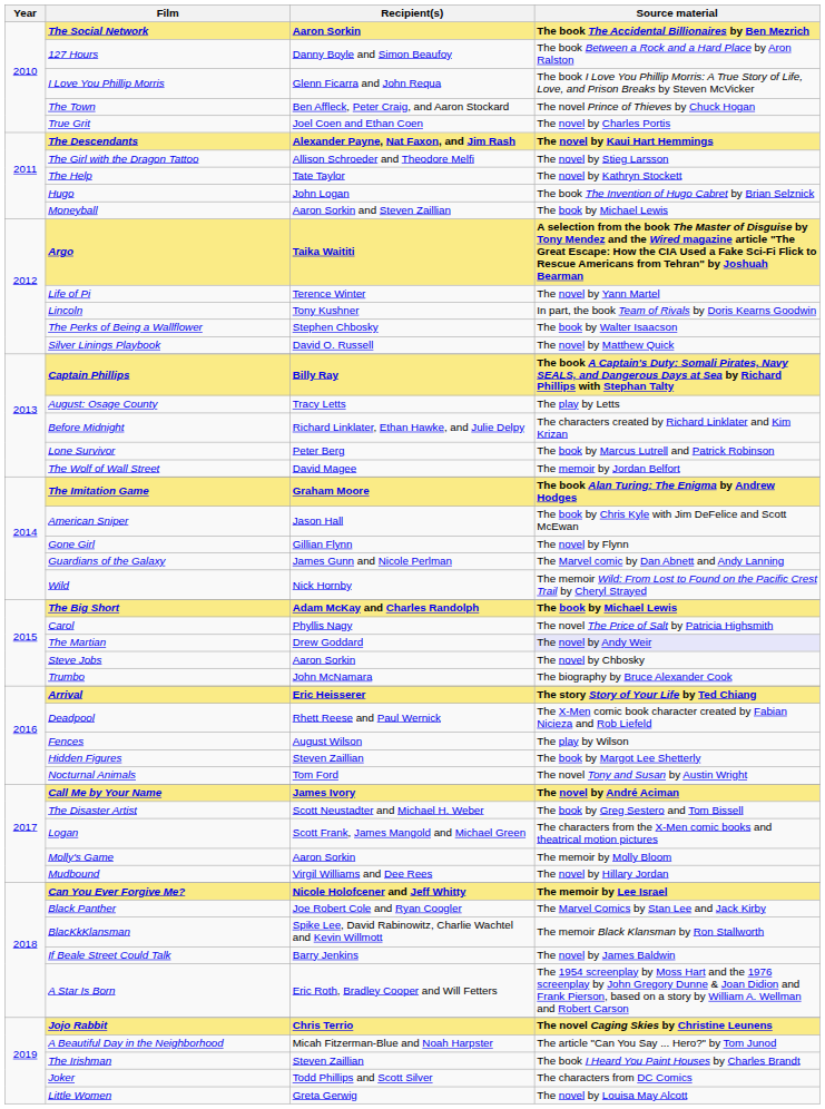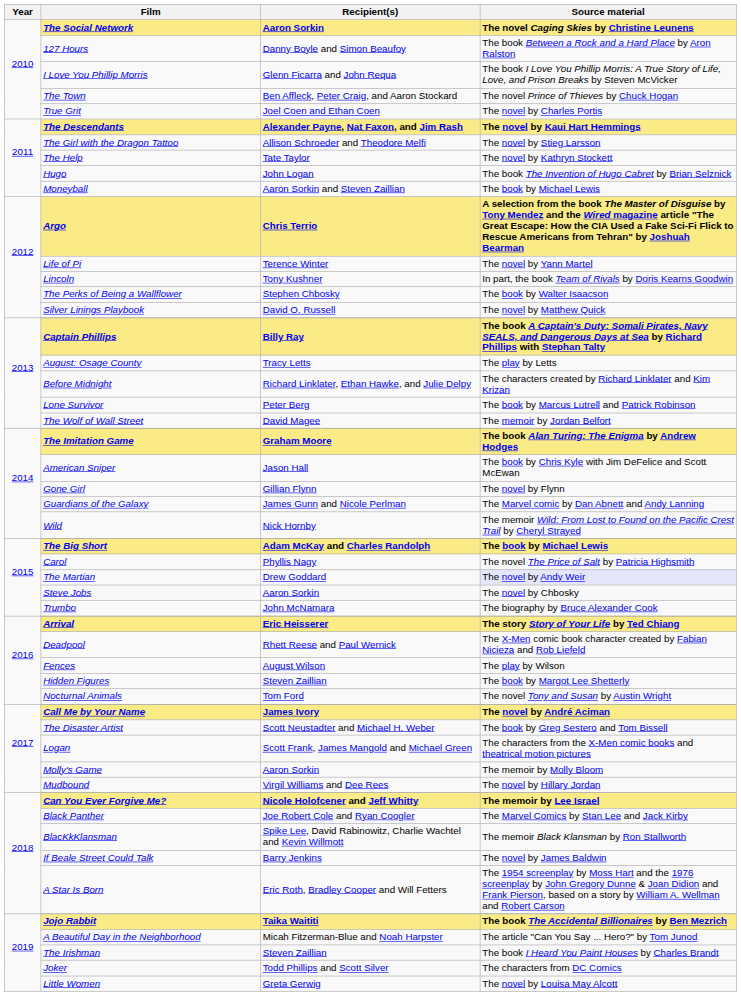The Social Network | Source material: The book The Accidental Billionaires by Ben Mezrich -> The novel Caging Skies by Christine Leunens
Argo | Recipient(s): Taika Waititi -> Chris Terrio
Jojo Rabbit | Recipient(s): Chris Terrio -> Taika Waititi
Jojo Rabbit | Source material: The novel Caging Skies by Christine Leunens -> The book The Accidental Billionaires by Ben Mezrich
